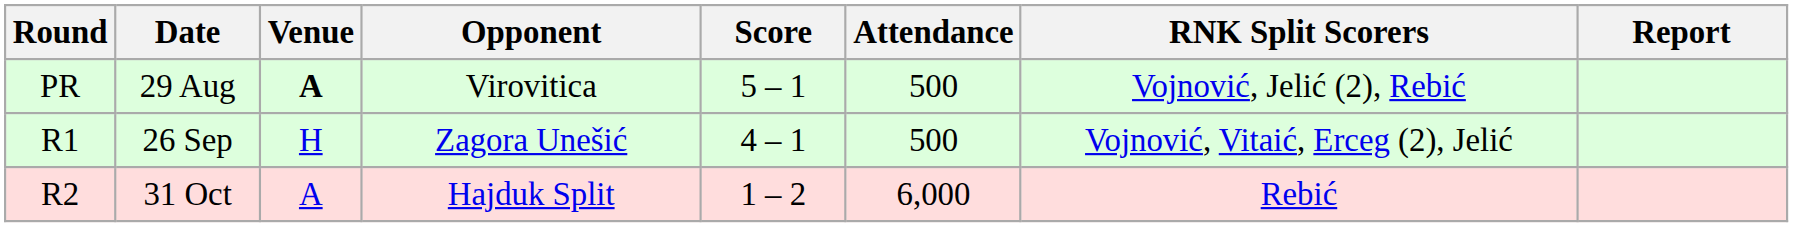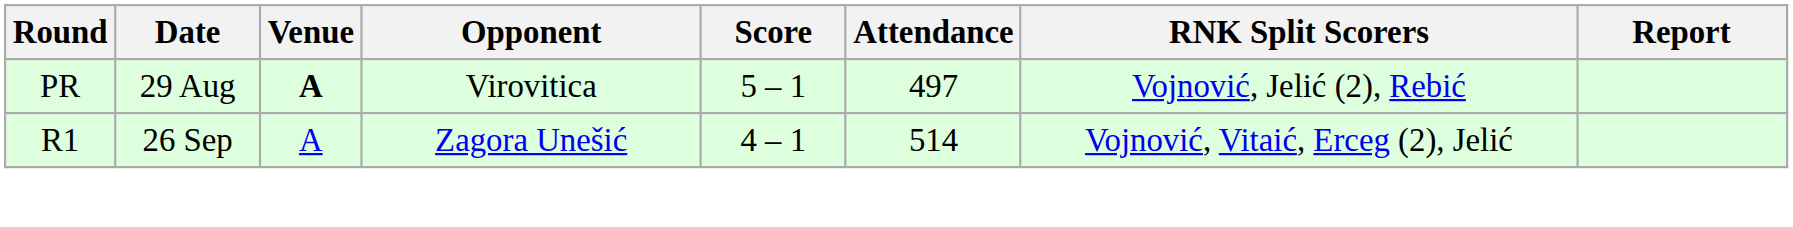29 Aug | Attendance: 500 -> 497
26 Sep | Venue: H -> A
26 Sep | Attendance: 500 -> 514
- row: R2 | 31 Oct | A | Hajduk Split | 1 – 2 | 6,000 | Rebić
